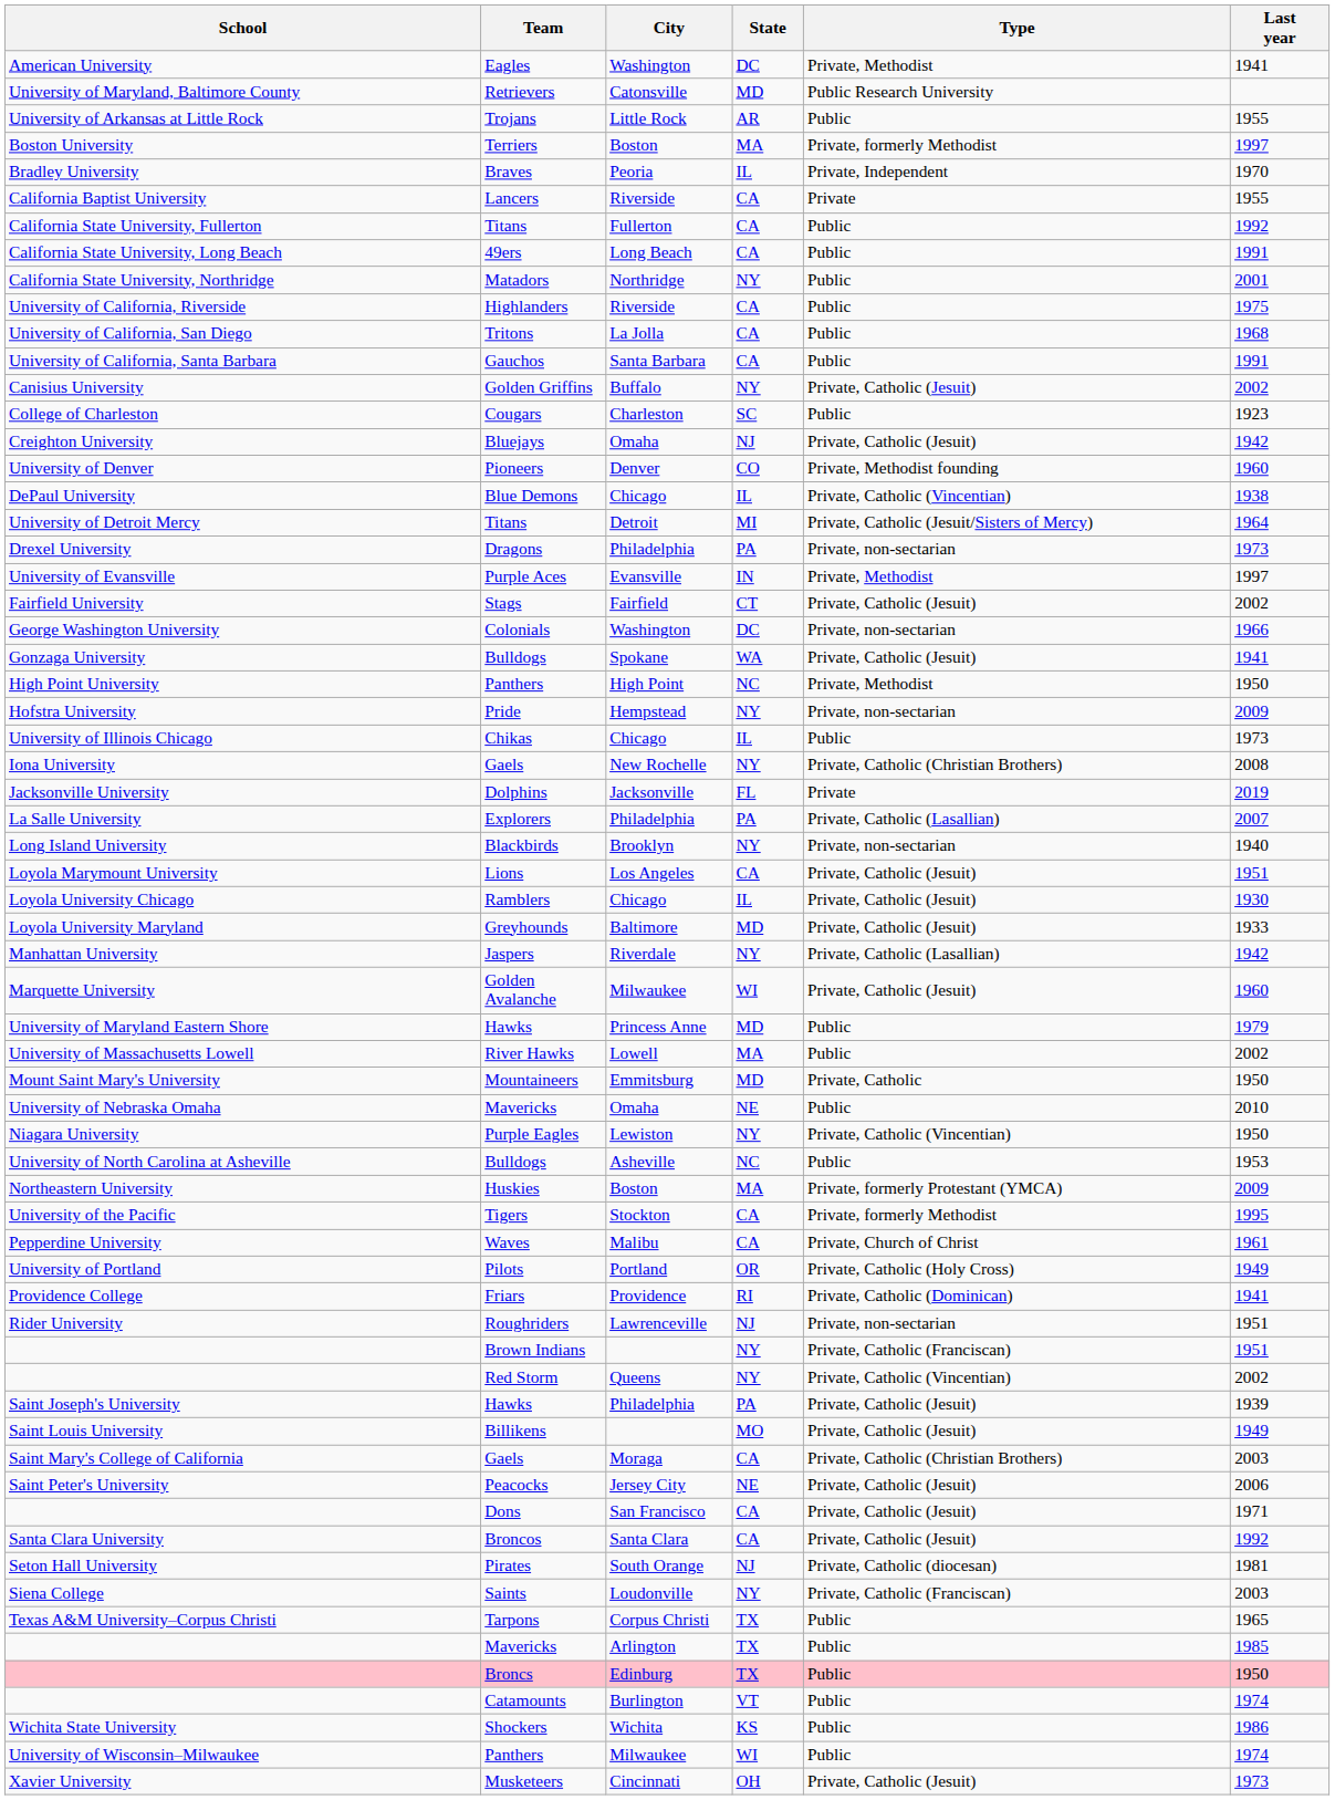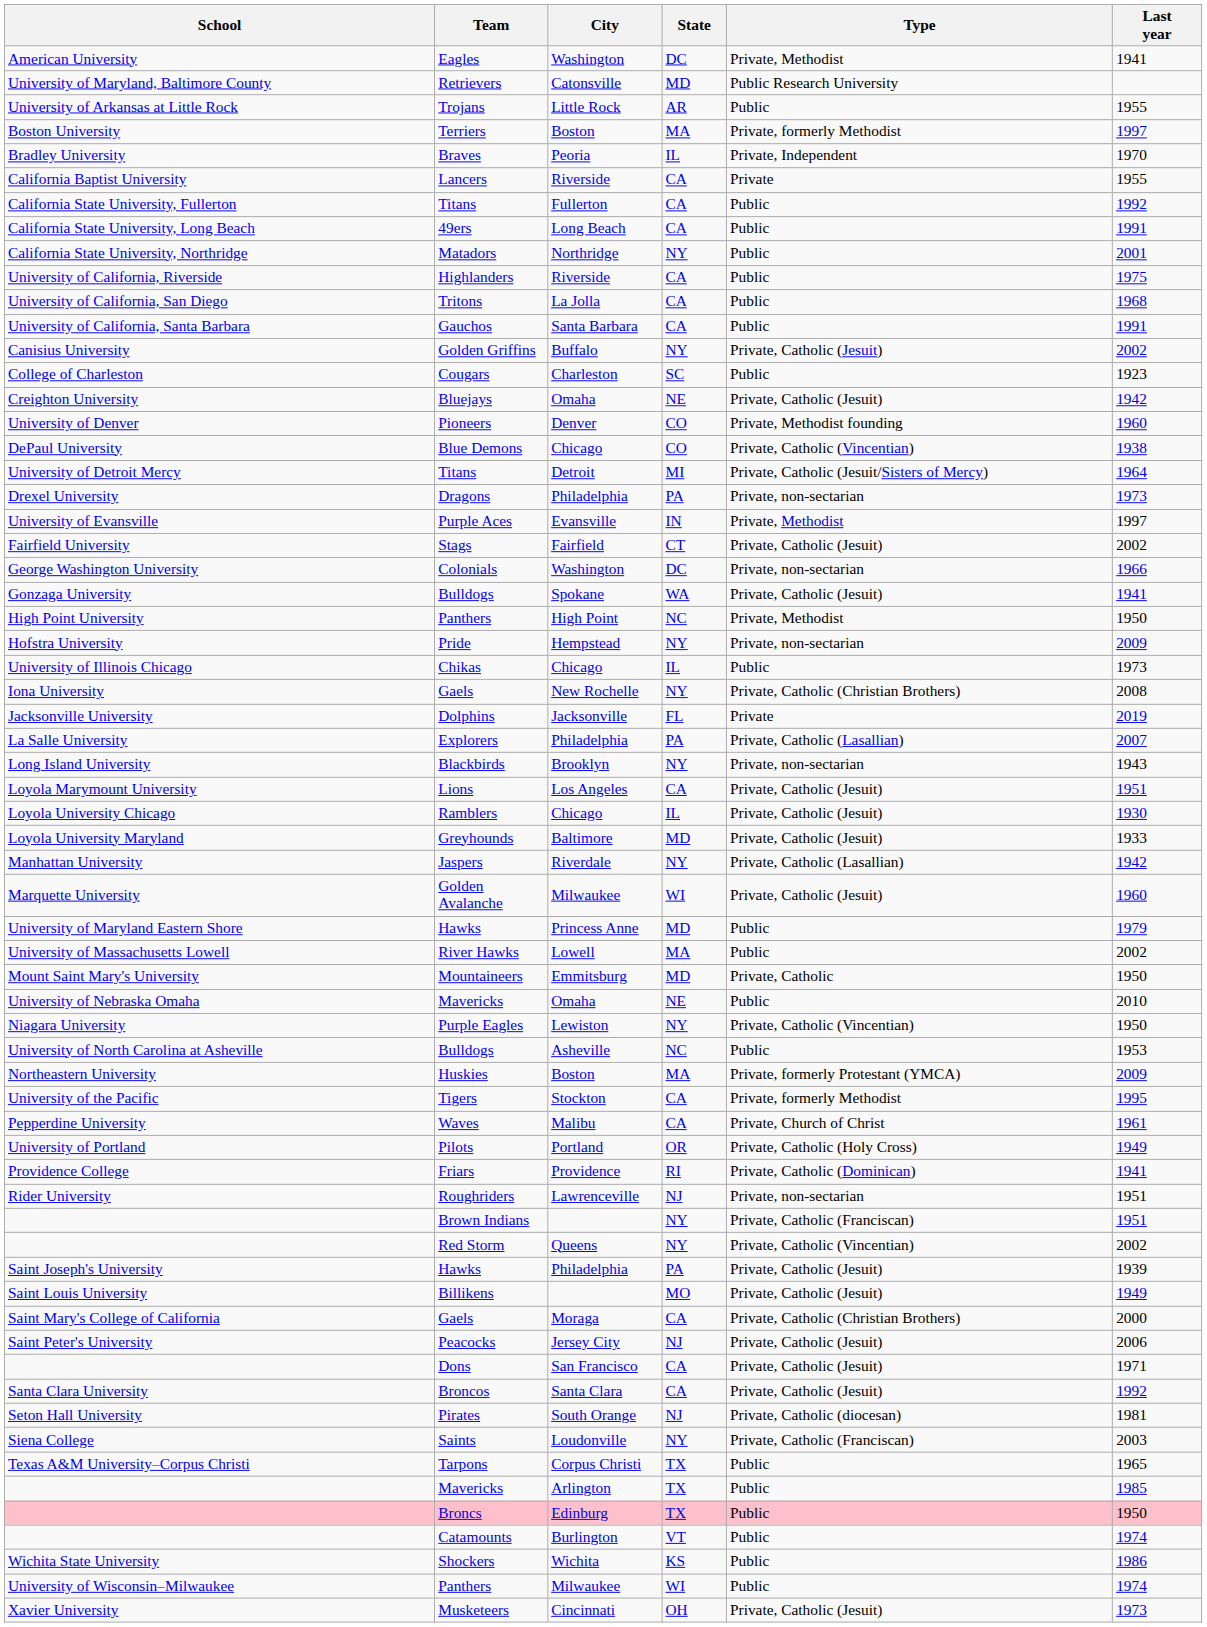Creighton University | State: NJ -> NE
DePaul University | State: IL -> CO
Long Island University | Last year: 1940 -> 1943
Saint Mary's College of California | Last year: 2003 -> 2000
Saint Peter's University | State: NE -> NJ
